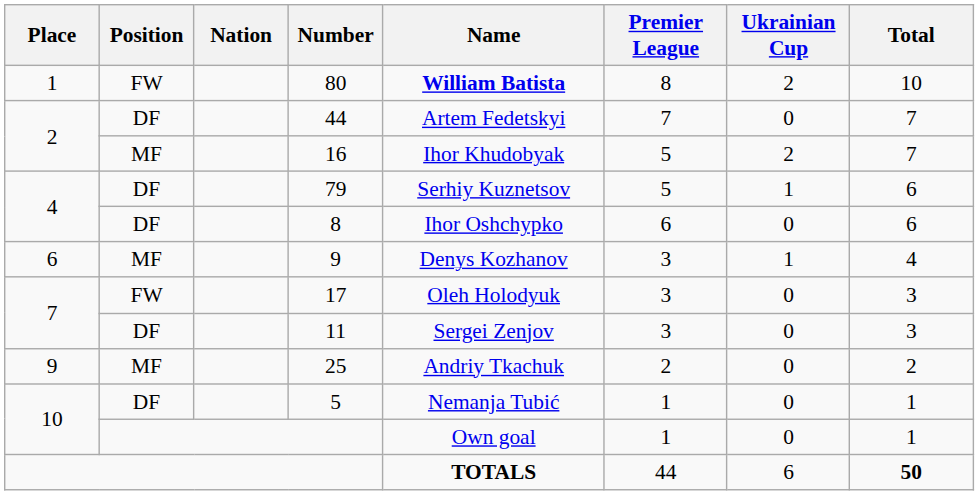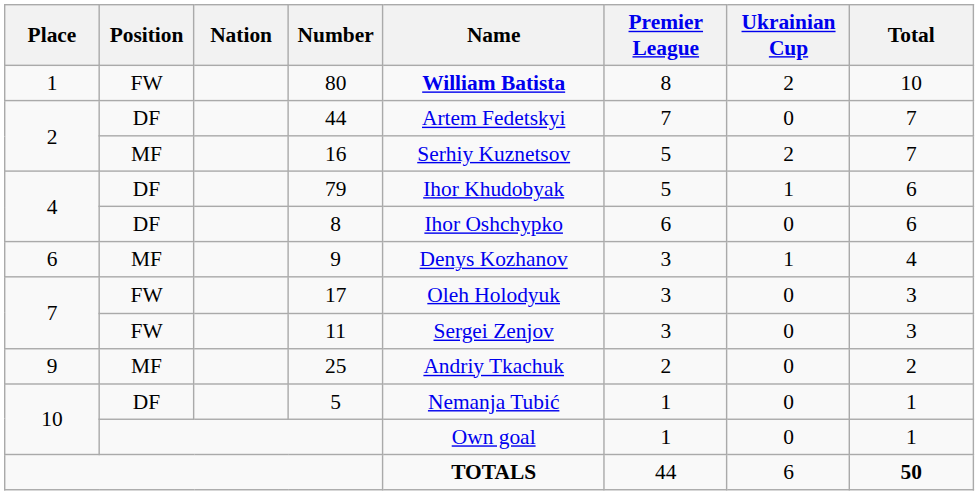16 | Name: Ihor Khudobyak -> Serhiy Kuznetsov
79 | Name: Serhiy Kuznetsov -> Ihor Khudobyak
11 | Position: DF -> FW
